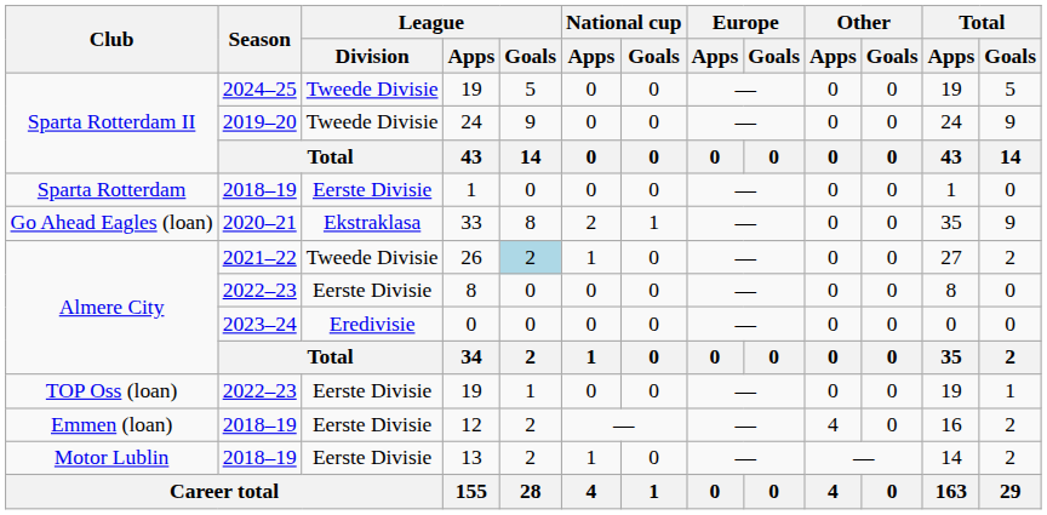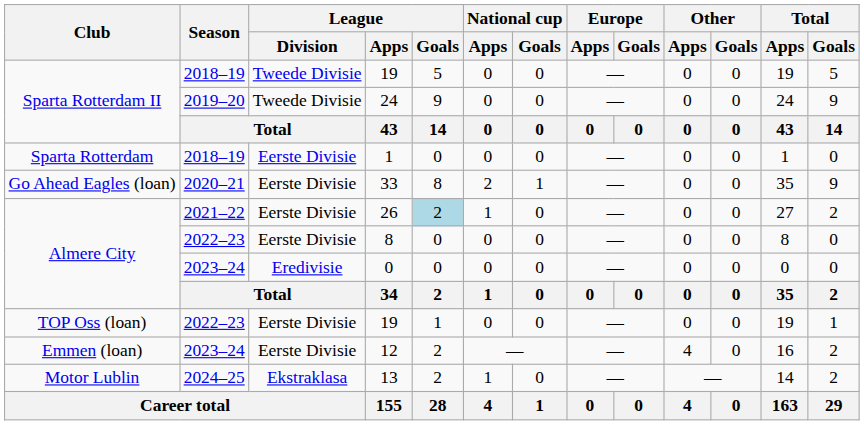Sparta Rotterdam II / 19 | Season: 2024–25 -> 2018–19
33 | League / Division: Ekstraklasa -> Eerste Divisie
26 | League / Division: Tweede Divisie -> Eerste Divisie
12 | Season: 2018–19 -> 2023–24
13 | Season: 2018–19 -> 2024–25
13 | League / Division: Eerste Divisie -> Ekstraklasa
